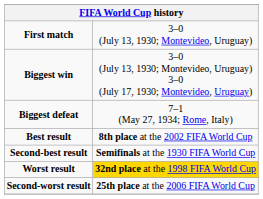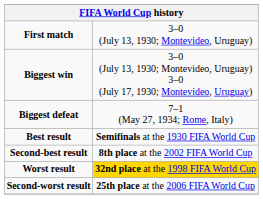Best result | column 2: 8th place at the 2002 FIFA World Cup -> Semifinals at the 1930 FIFA World Cup
Second-best result | column 2: Semifinals at the 1930 FIFA World Cup -> 8th place at the 2002 FIFA World Cup
